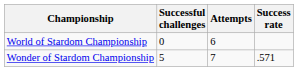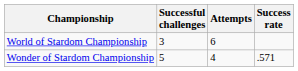World of Stardom Championship | Successful challenges: 0 -> 3
Wonder of Stardom Championship | Attempts: 7 -> 4
